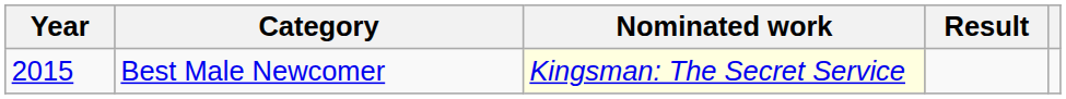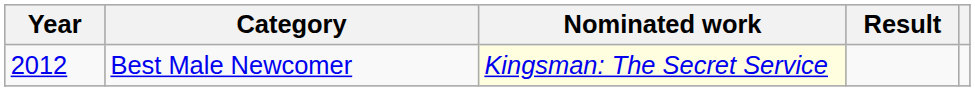Best Male Newcomer | Year: 2015 -> 2012
